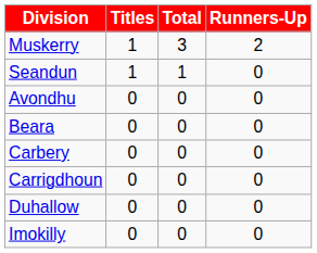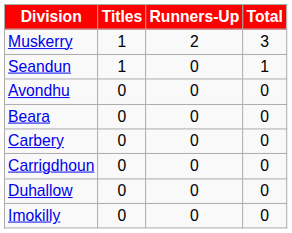columns swapped: Runners-Up <-> Total
